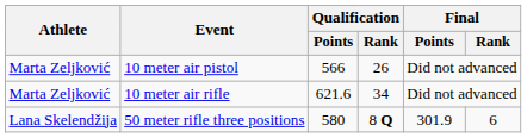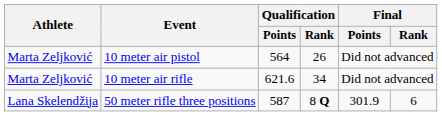10 meter air pistol | Qualification / Points: 566 -> 564
50 meter rifle three positions | Qualification / Points: 580 -> 587
